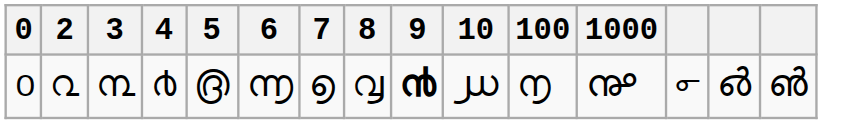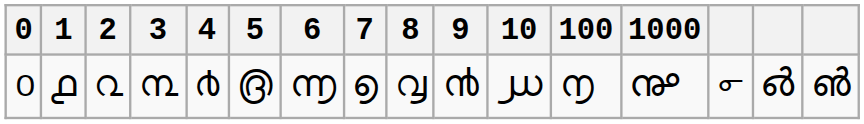+ column: 1 | ൧
൦ | 9: bold -> normal
